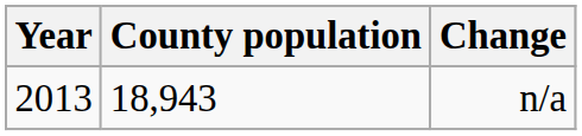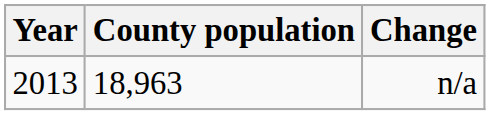n/a | County population: 18,943 -> 18,963
